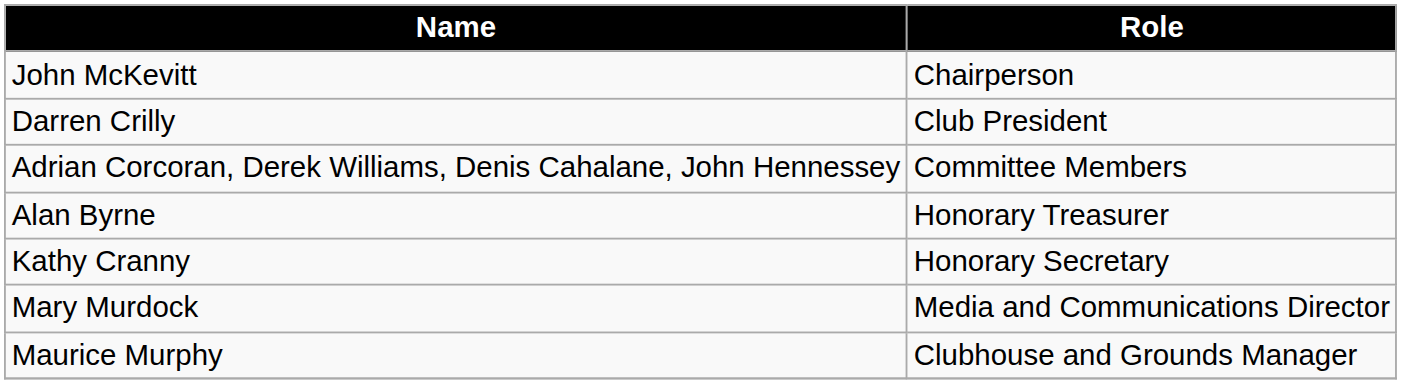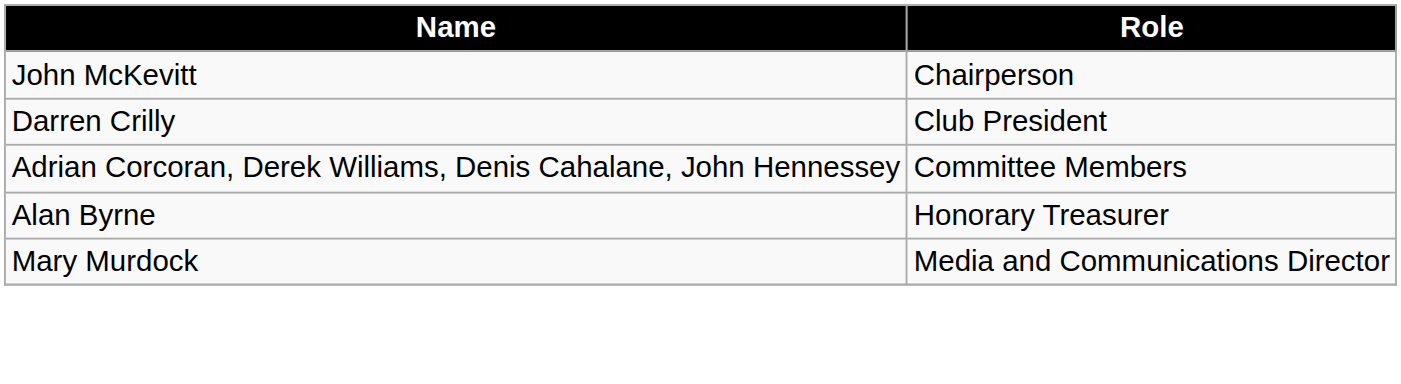- row: Kathy Cranny | Honorary Secretary
- row: Maurice Murphy | Clubhouse and Grounds Manager
